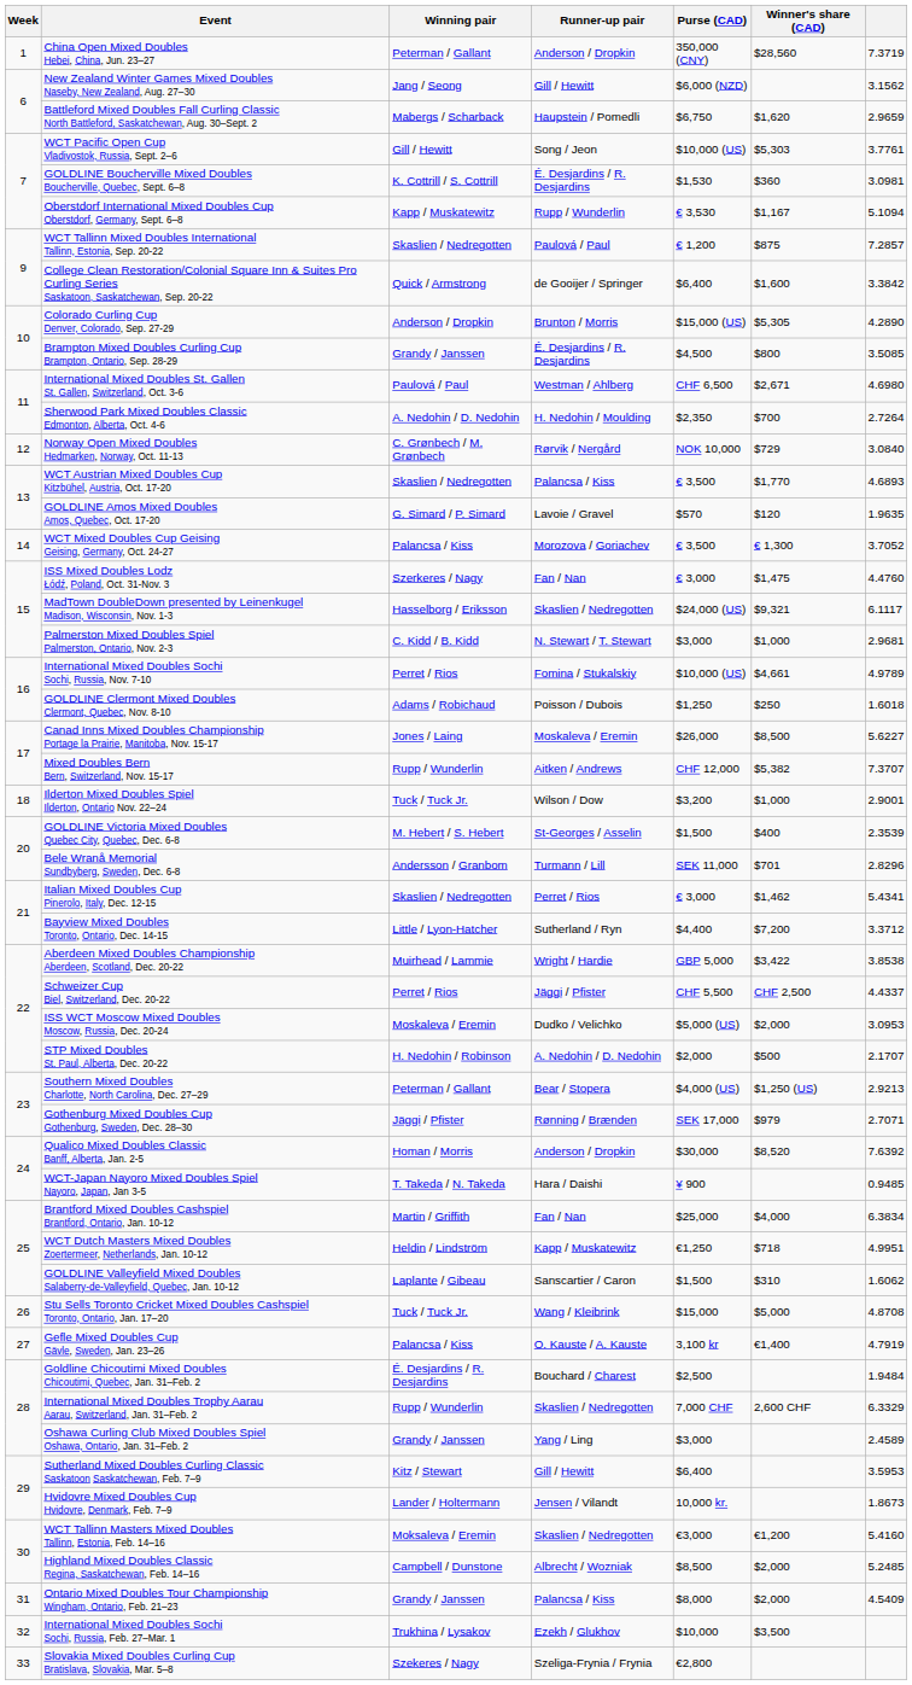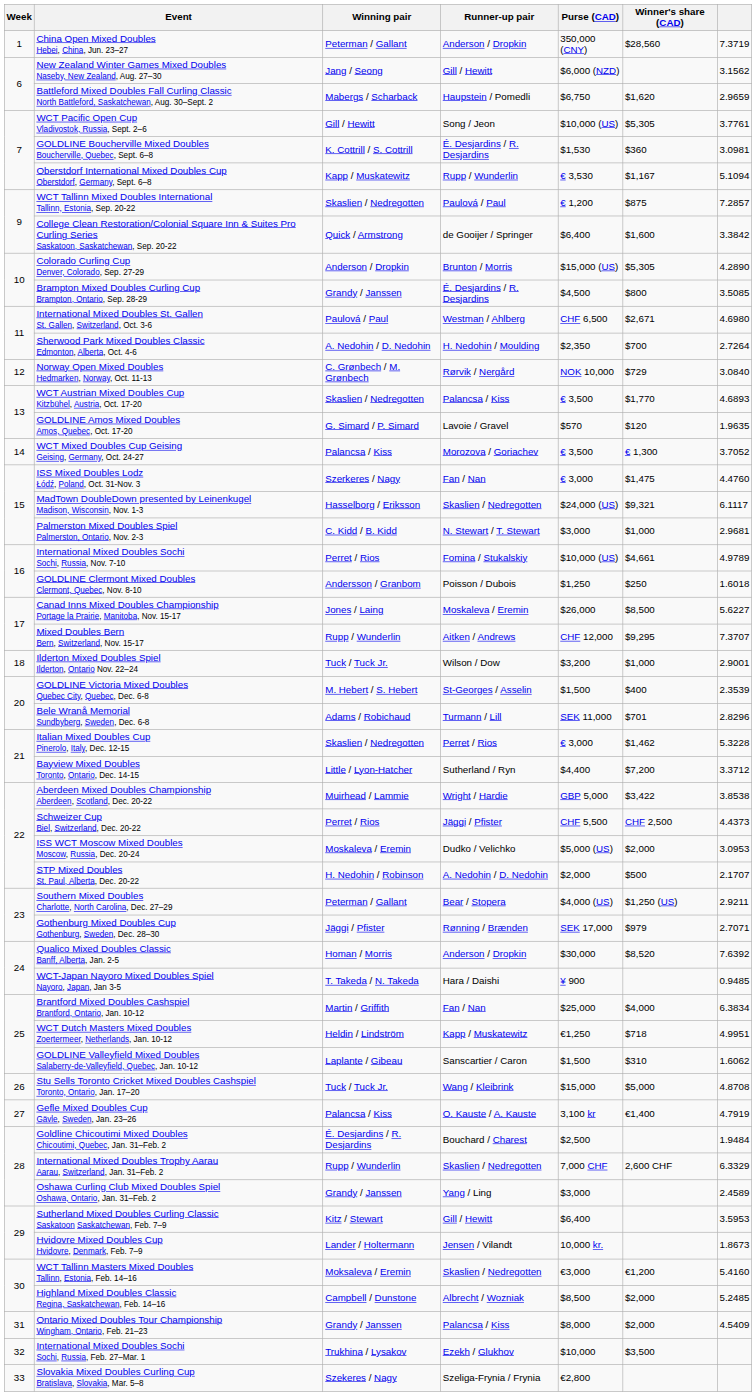WCT Pacific Open Cup Vladivostok, Russia, Sept. 2–6 | Winner's share (CAD): $5,303 -> $5,305
GOLDLINE Clermont Mixed Doubles Clermont, Quebec, Nov. 8-10 | Winning pair: Adams / Robichaud -> Andersson / Granbom
Mixed Doubles Bern Bern, Switzerland, Nov. 15-17 | Winner's share (CAD): $5,382 -> $9,295
Bele Wranå Memorial Sundbyberg, Sweden, Dec. 6-8 | Winning pair: Andersson / Granbom -> Adams / Robichaud
Italian Mixed Doubles Cup Pinerolo, Italy, Dec. 12-15 | column 7: 5.4341 -> 5.3228
Schweizer Cup Biel, Switzerland, Dec. 20-22 | column 7: 4.4337 -> 4.4373
Southern Mixed Doubles Charlotte, North Carolina, Dec. 27–29 | column 7: 2.9213 -> 2.9211
